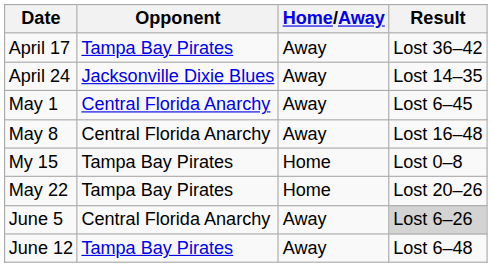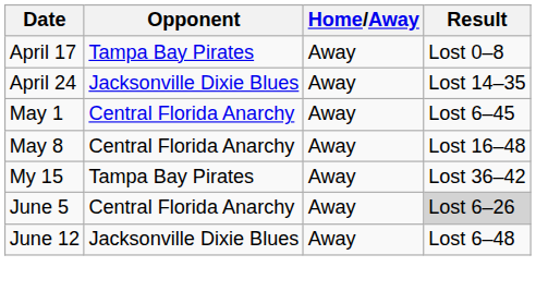April 17 | Result: Lost 36–42 -> Lost 0–8
My 15 | Home/Away: Home -> Away
My 15 | Result: Lost 0–8 -> Lost 36–42
- row: May 22 | Tampa Bay Pirates | Home | Lost 20–26
June 12 | Opponent: Tampa Bay Pirates -> Jacksonville Dixie Blues
